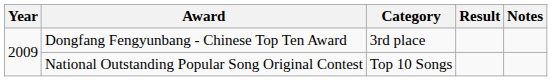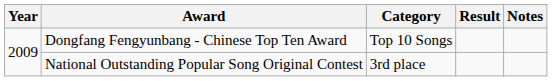Dongfang Fengyunbang - Chinese Top Ten Award | Category: 3rd place -> Top 10 Songs
National Outstanding Popular Song Original Contest | Category: Top 10 Songs -> 3rd place
